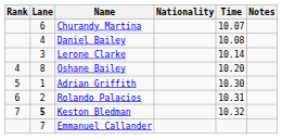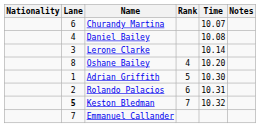columns swapped: Rank <-> Nationality
